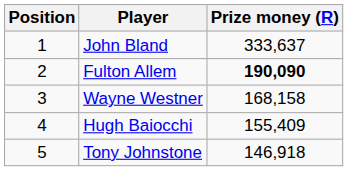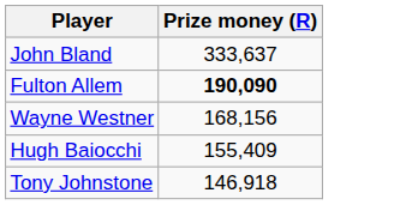- column: Position | 1 | 2 | 3 | 4 | 5
Wayne Westner | Prize money (R): 168,158 -> 168,156
